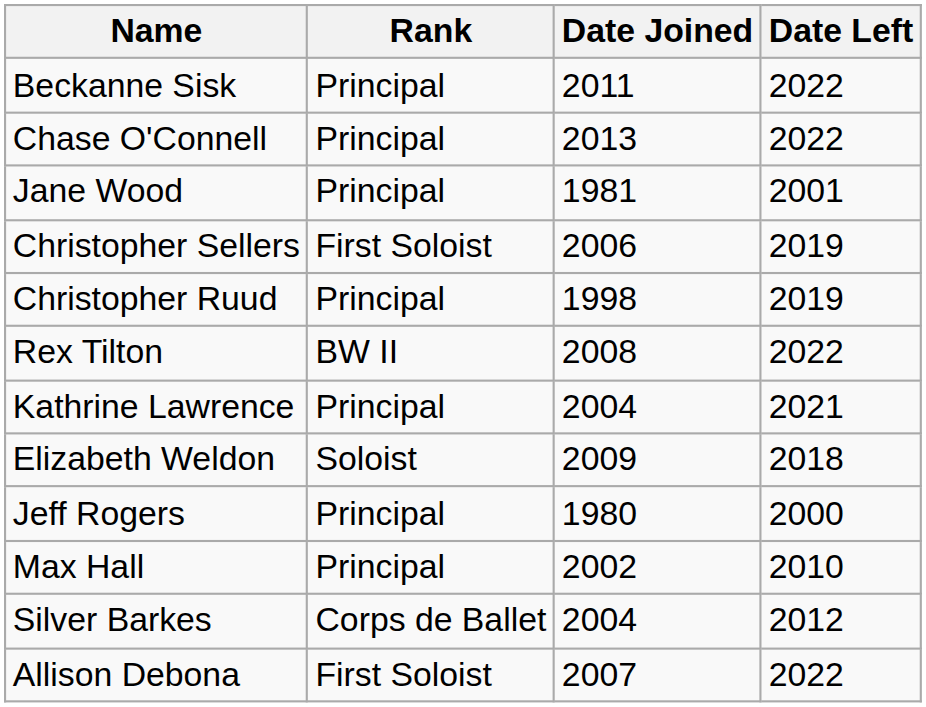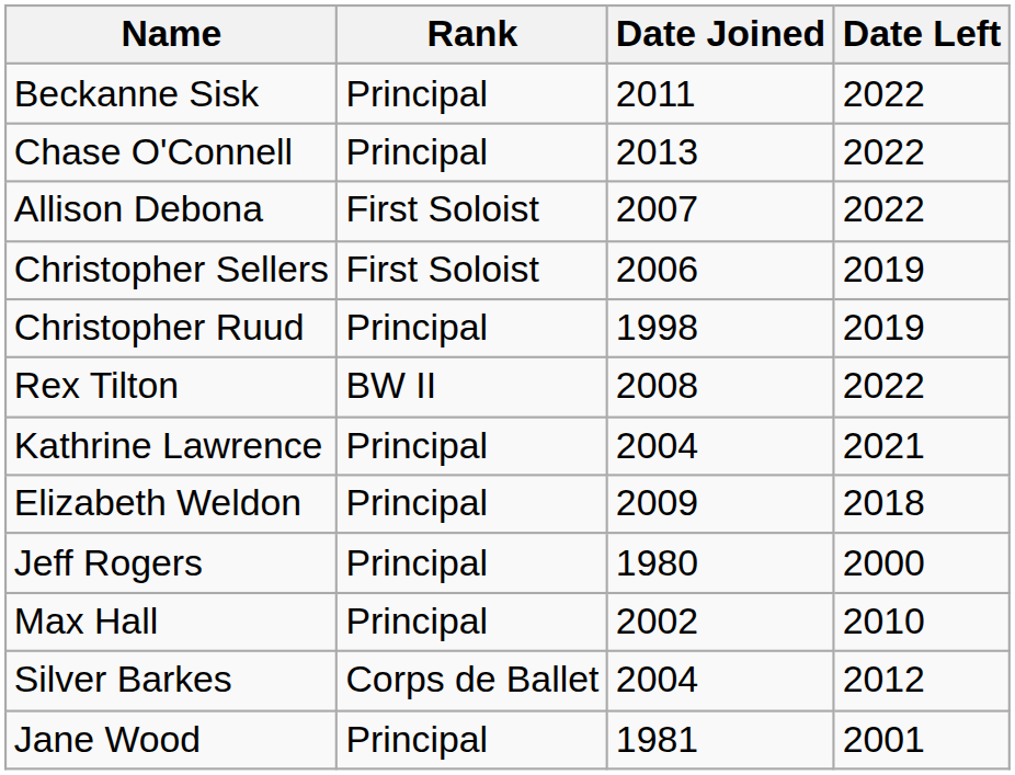rows swapped: Allison Debona <-> Jane Wood
Elizabeth Weldon | Rank: Soloist -> Principal
